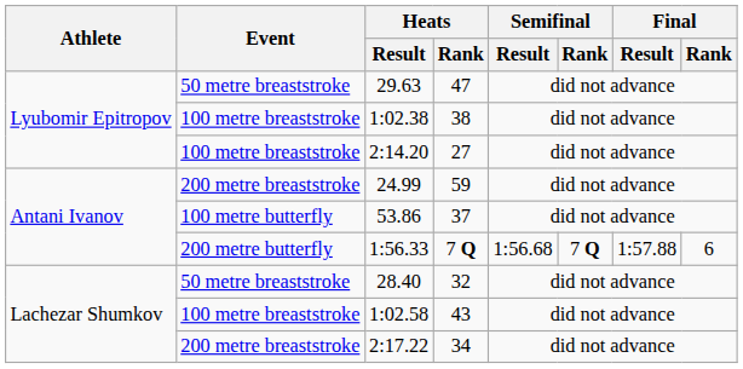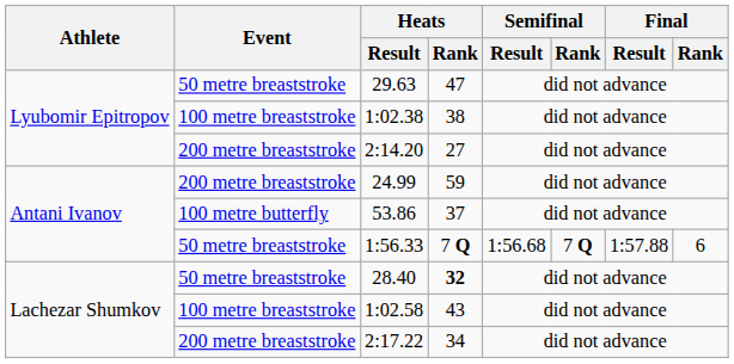2:14.20 | Event: 100 metre breaststroke -> 200 metre breaststroke
1:56.33 | Event: 200 metre butterfly -> 50 metre breaststroke
28.40 | Heats / Rank: normal -> bold
